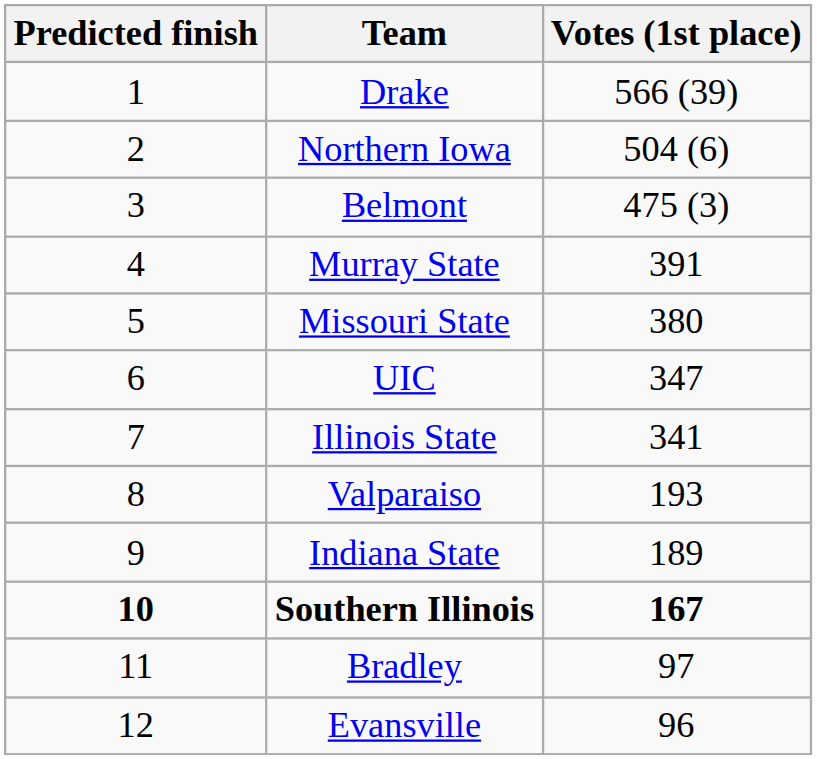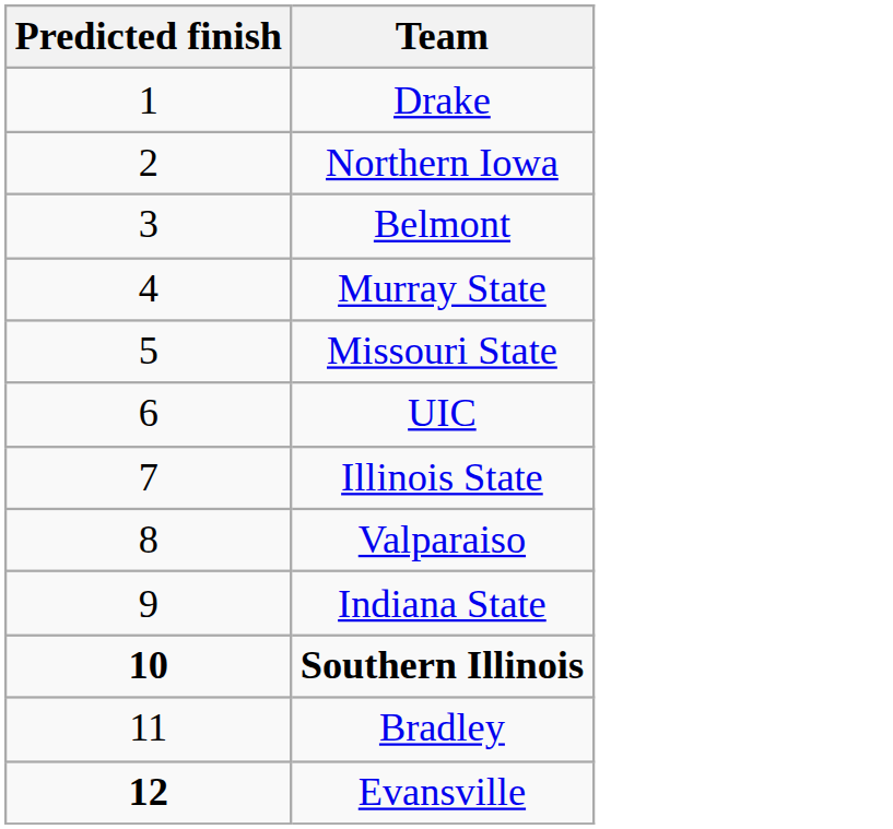- column: Votes (1st place) | 566 (39) | 504 (6) | 475 (3) | 391 | 380 | 347 | 341 | 193 | 189 | 167 | 97 | 96
Evansville | Predicted finish: normal -> bold
